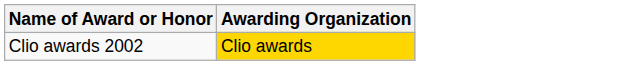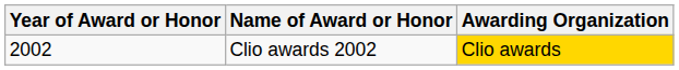+ column: Year of Award or Honor | 2002
